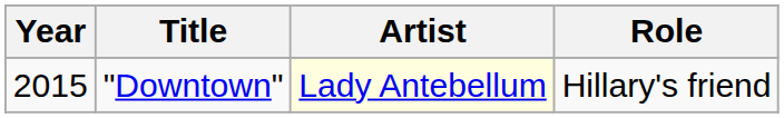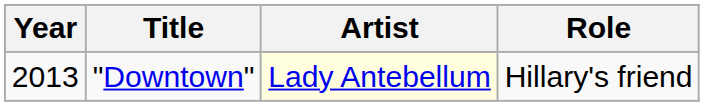"Downtown" | Year: 2015 -> 2013
